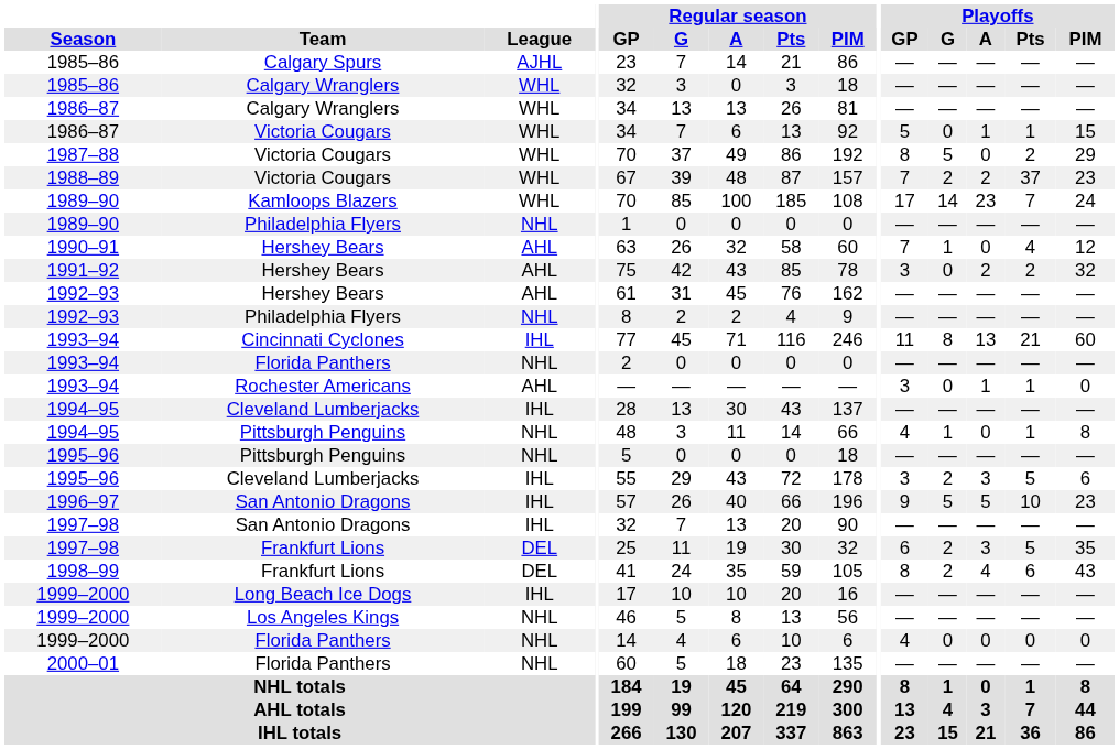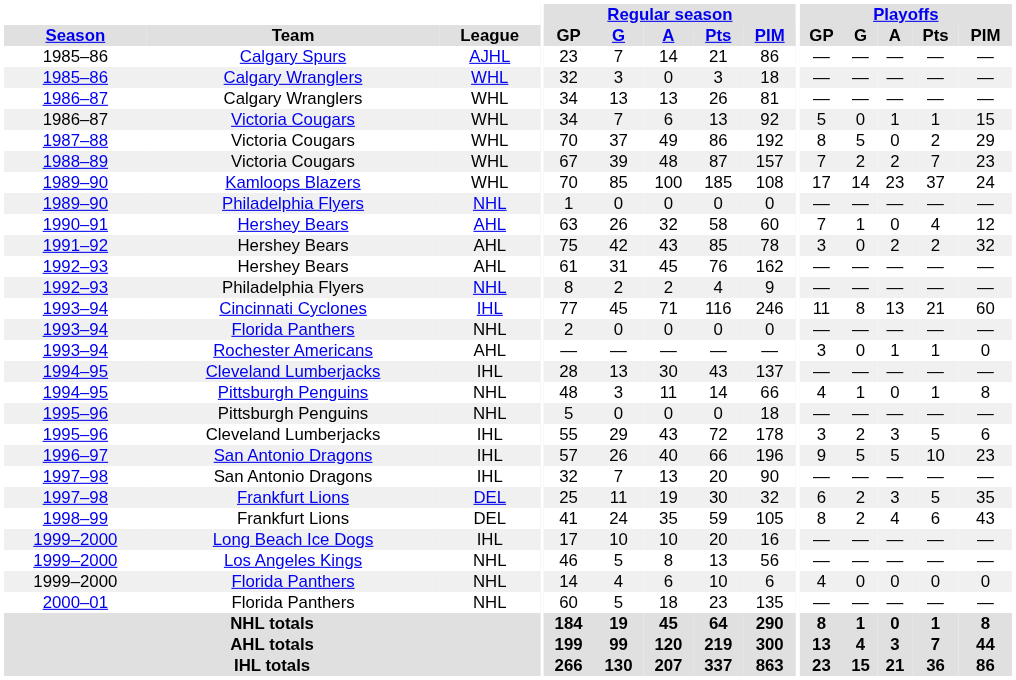1988–89 | Playoffs / Pts: 37 -> 7
1989–90 / Kamloops Blazers | Playoffs / Pts: 7 -> 37
